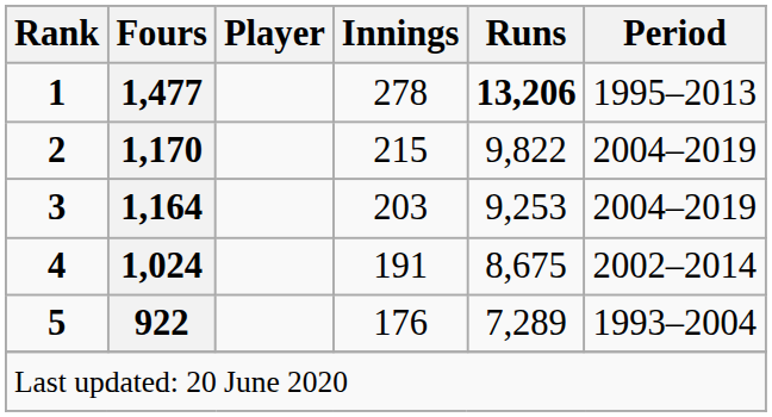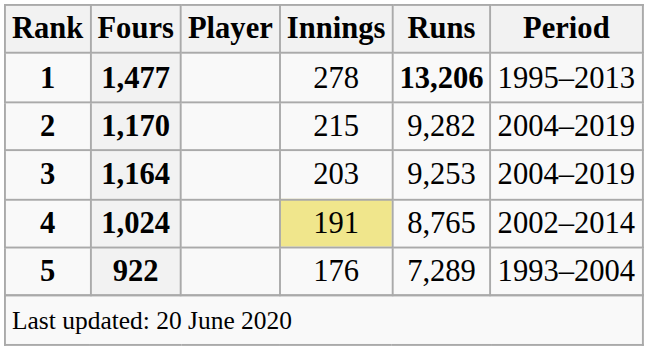2 | Runs: 9,822 -> 9,282
4 | Innings: no background -> khaki background
4 | Runs: 8,675 -> 8,765
